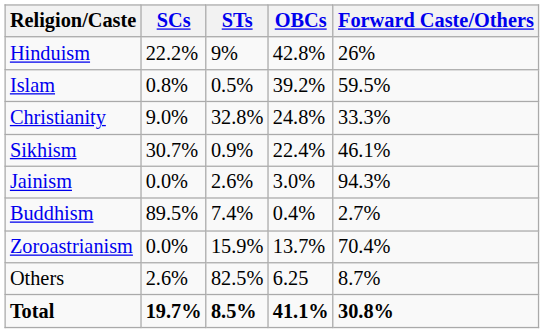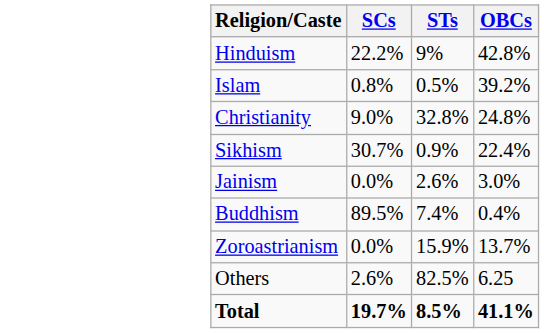- column: Forward Caste/Others | 26% | 59.5% | 33.3% | 46.1% | 94.3% | 2.7% | 70.4% | 8.7% | 30.8%
